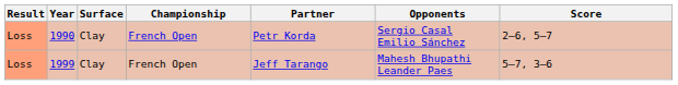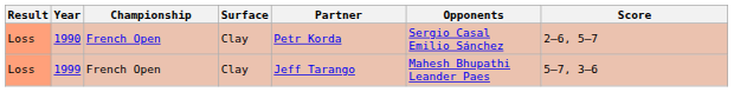columns swapped: Championship <-> Surface
